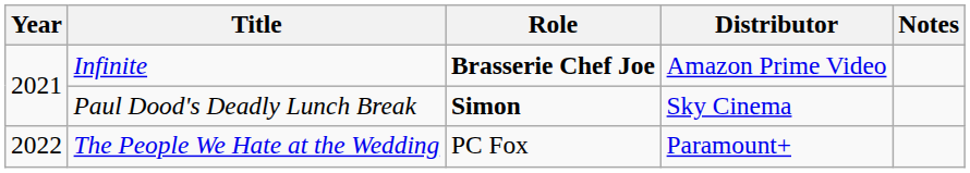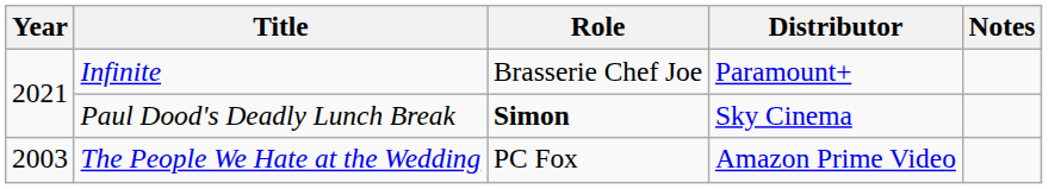Infinite | Role: bold -> normal
Infinite | Distributor: Amazon Prime Video -> Paramount+
The People We Hate at the Wedding | Year: 2022 -> 2003
The People We Hate at the Wedding | Distributor: Paramount+ -> Amazon Prime Video
